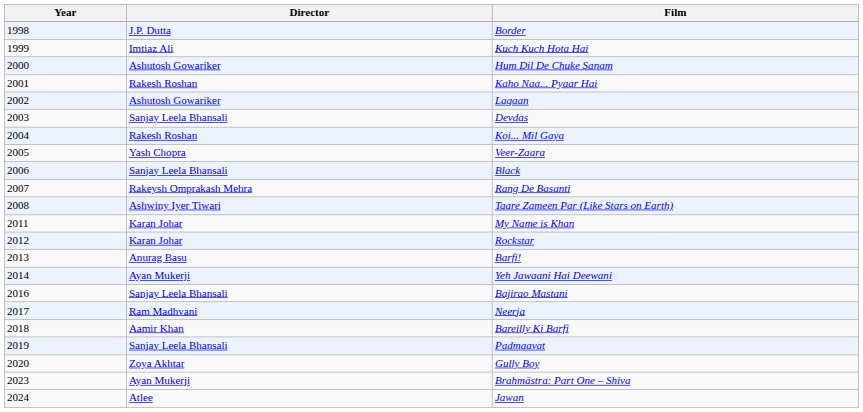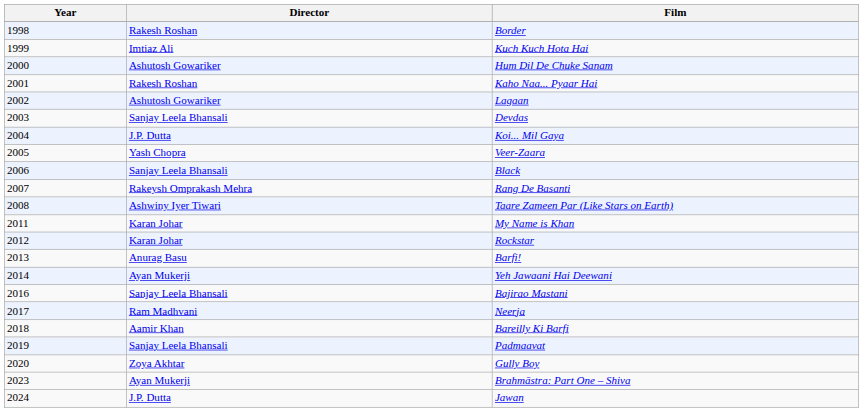Border | Director: J.P. Dutta -> Rakesh Roshan
Koi... Mil Gaya | Director: Rakesh Roshan -> J.P. Dutta
Jawan | Director: Atlee -> J.P. Dutta
